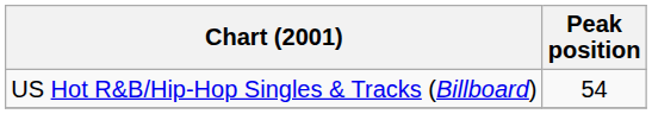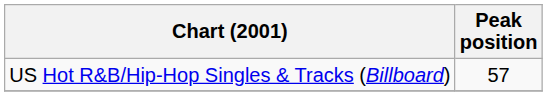US Hot R&B/Hip-Hop Singles & Tracks (Billboard) | Peak position: 54 -> 57
